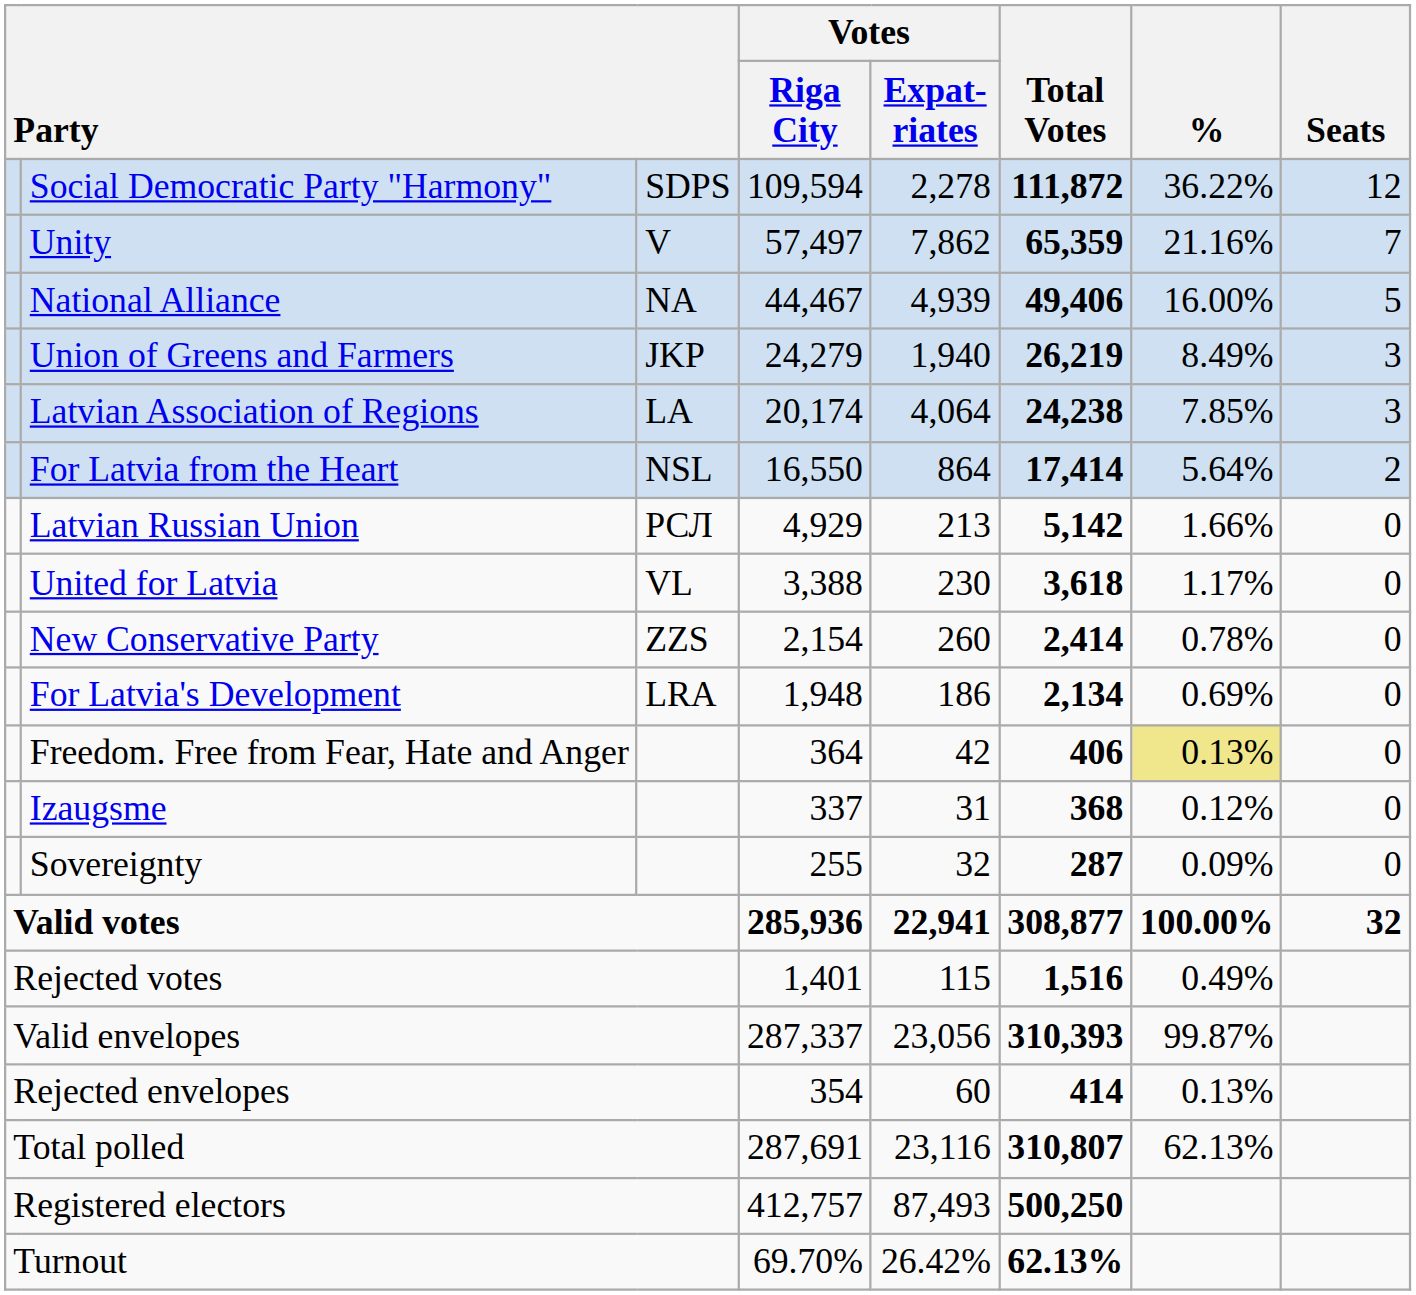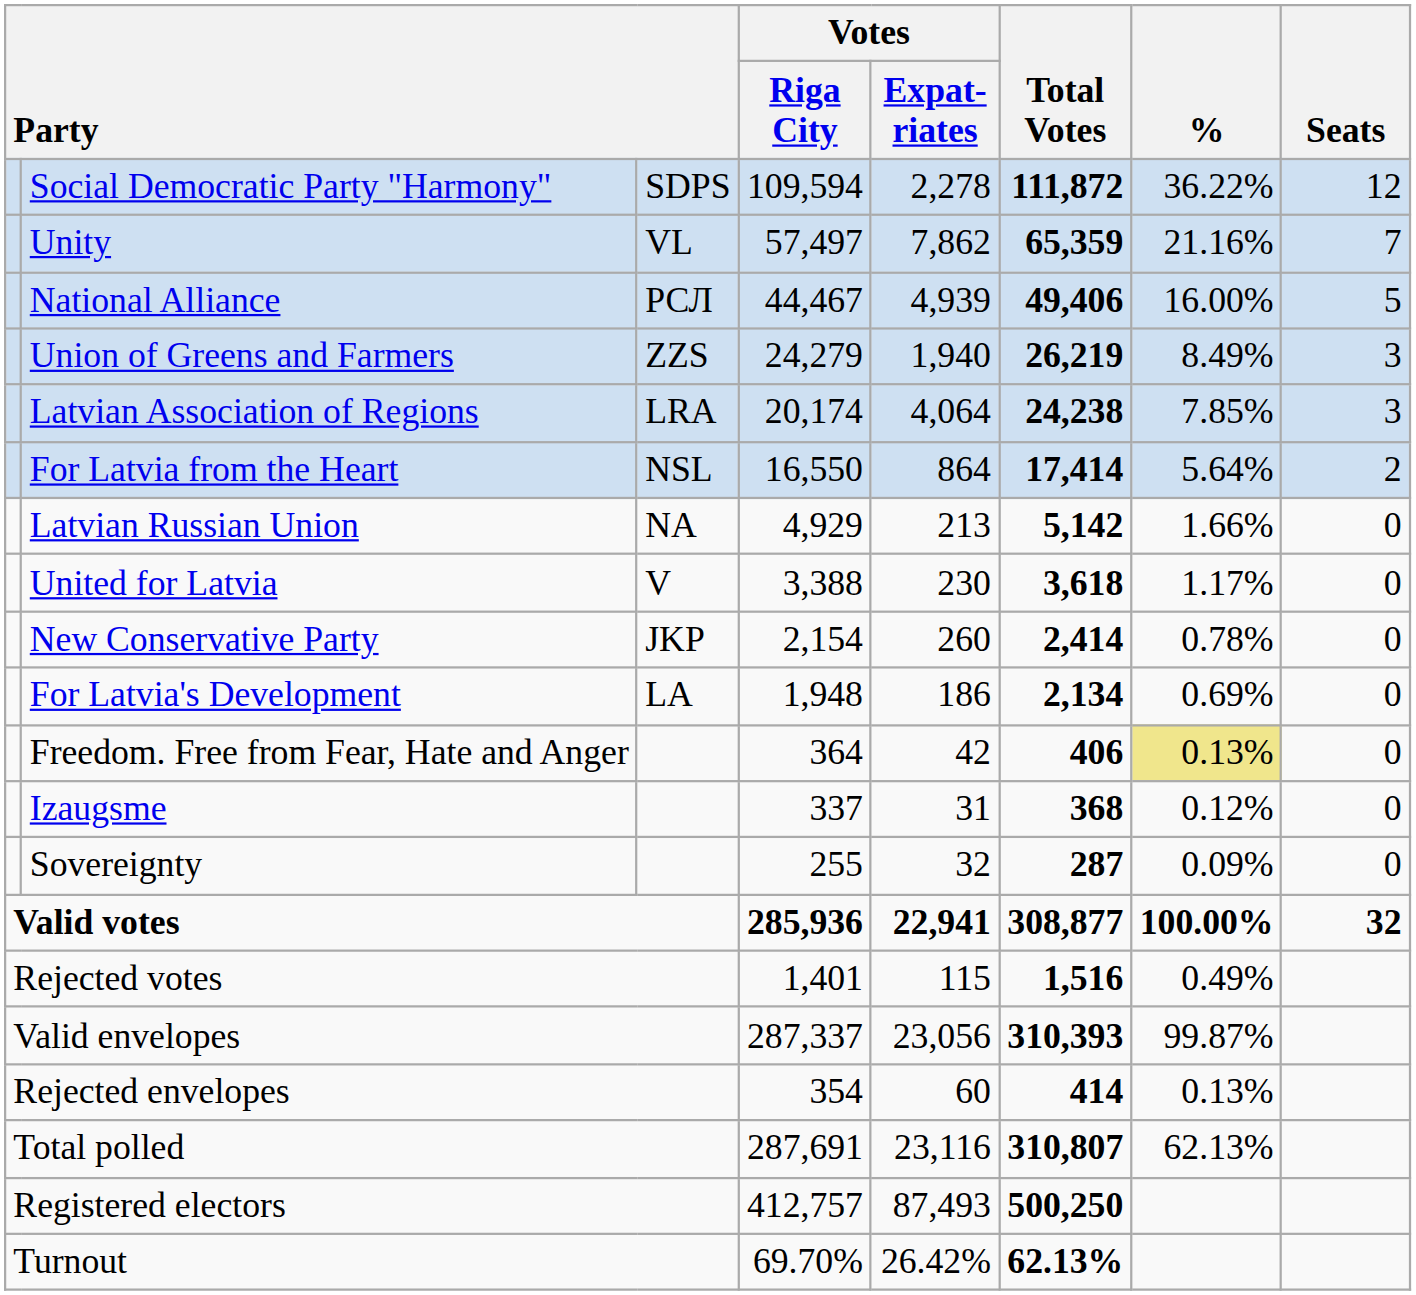Unity | column 3: V -> VL
National Alliance | column 3: NA -> РСЛ
Union of Greens and Farmers | column 3: JKP -> ZZS
Latvian Association of Regions | column 3: LA -> LRA
Latvian Russian Union | column 3: РСЛ -> NA
United for Latvia | column 3: VL -> V
New Conservative Party | column 3: ZZS -> JKP
For Latvia's Development | column 3: LRA -> LA
